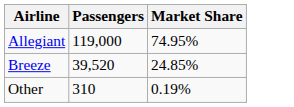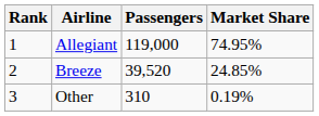+ column: Rank | 1 | 2 | 3
